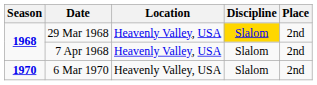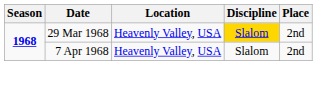- row: 1970 | 6 Mar 1970 | Heavenly Valley, USA | Slalom | 2nd
